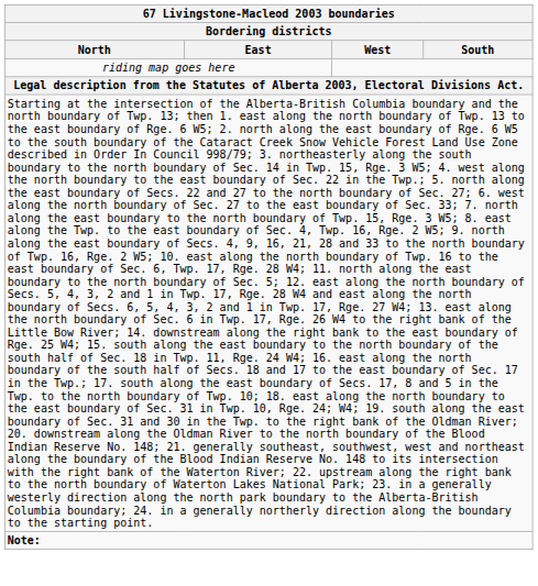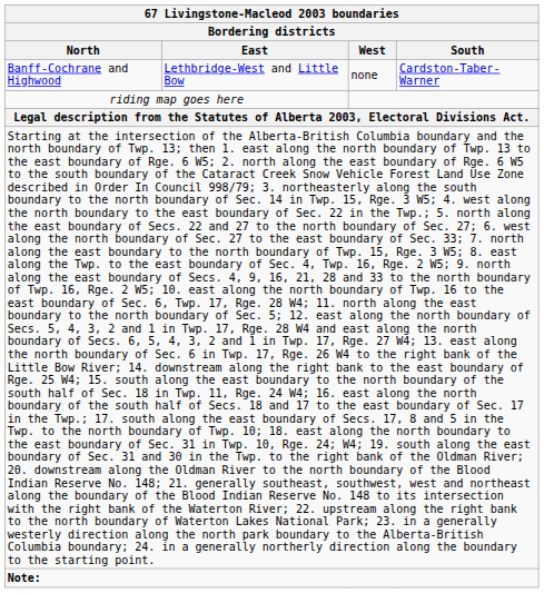+ row: Banff-Cochrane and Highwood | Lethbridge-West and Little Bow | none | Cardston-Taber-Warner
